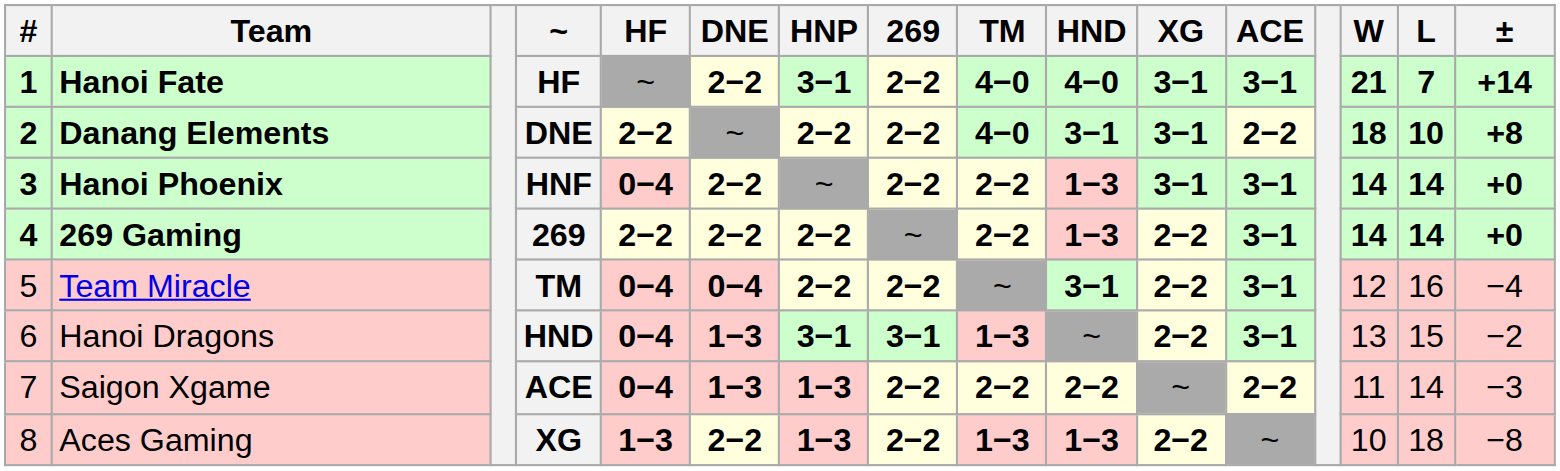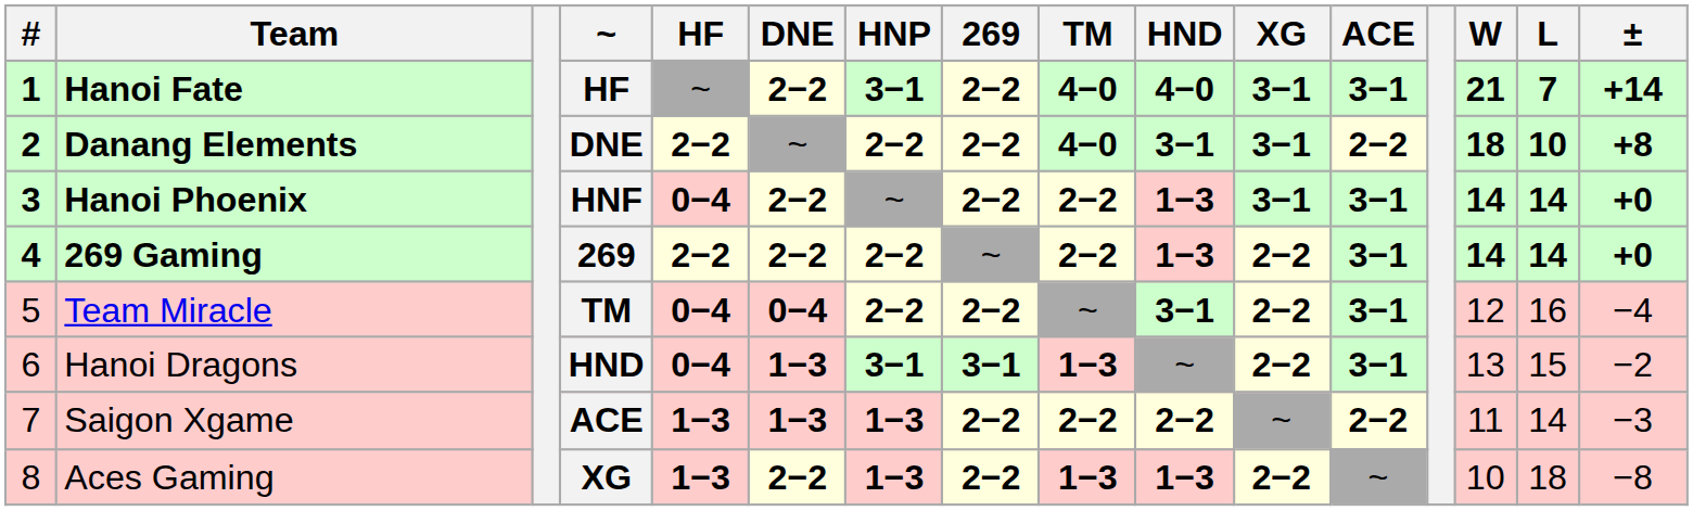Saigon Xgame | HF: 0−4 -> 1−3
